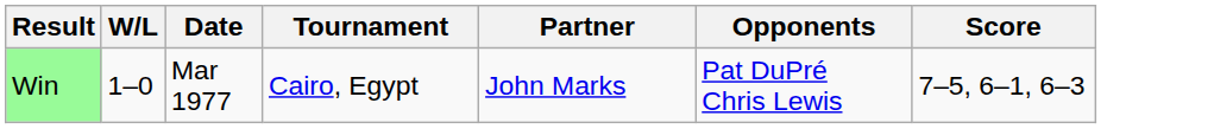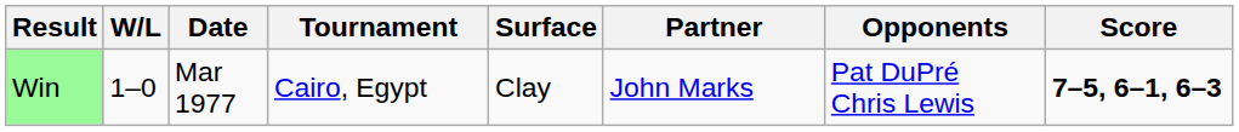+ column: Surface | Clay
Win | Score: normal -> bold
